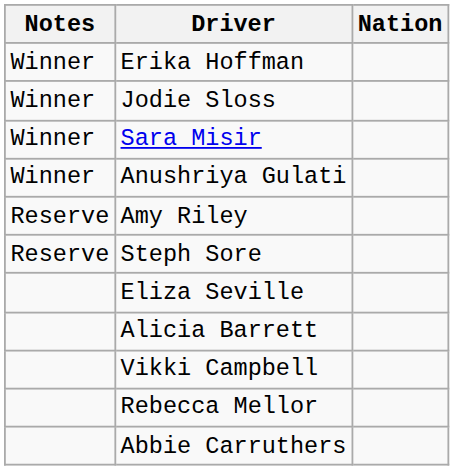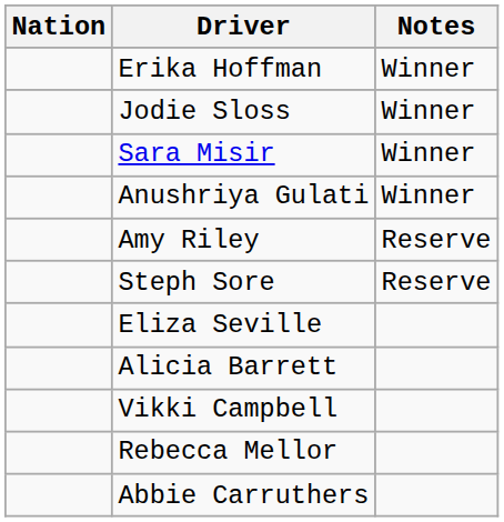columns swapped: Nation <-> Notes
